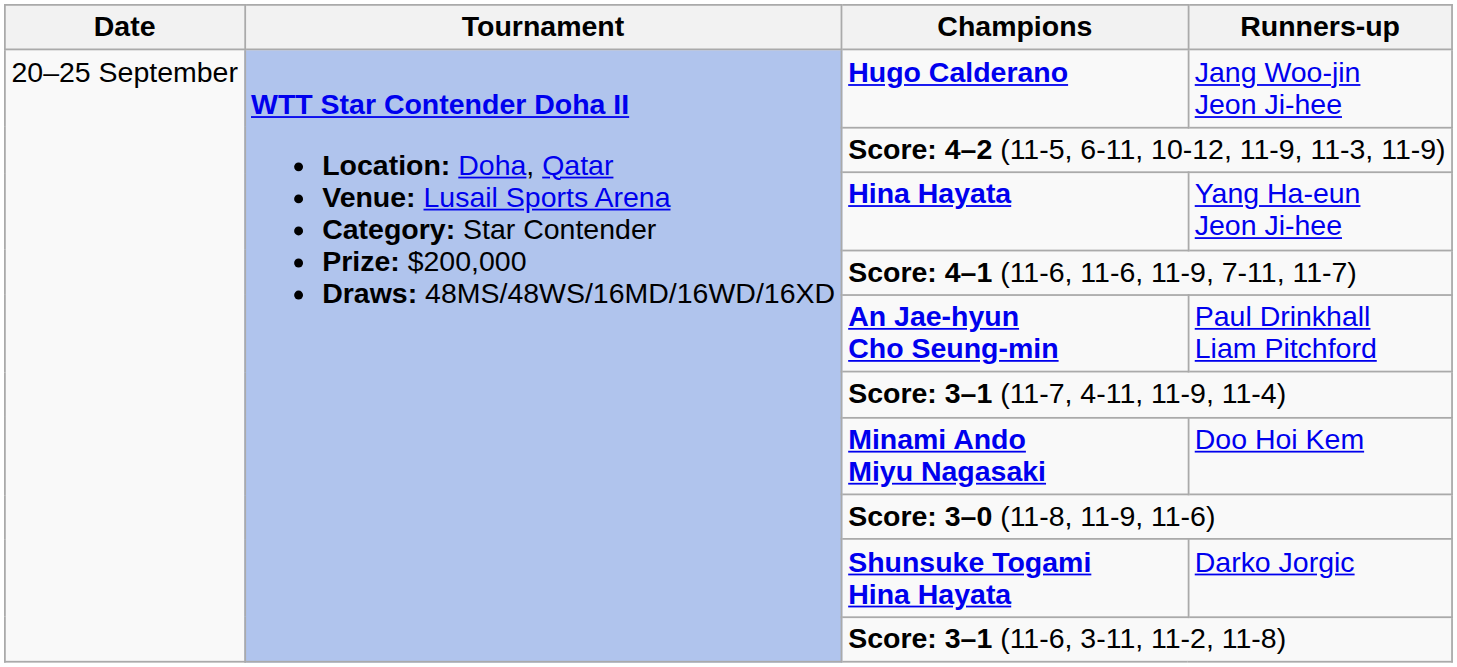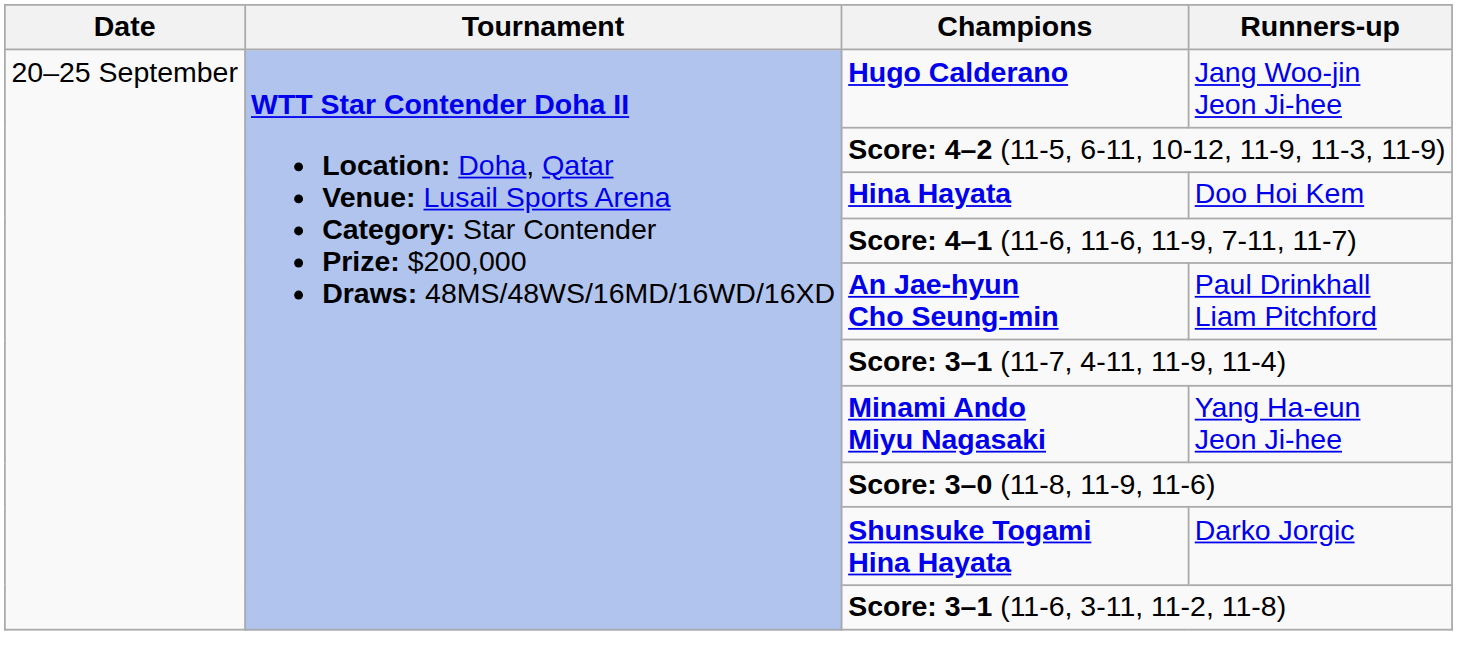Hina Hayata | Runners-up: Yang Ha-eun Jeon Ji-hee -> Doo Hoi Kem
Minami Ando Miyu Nagasaki | Runners-up: Doo Hoi Kem -> Yang Ha-eun Jeon Ji-hee
